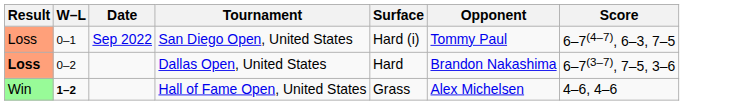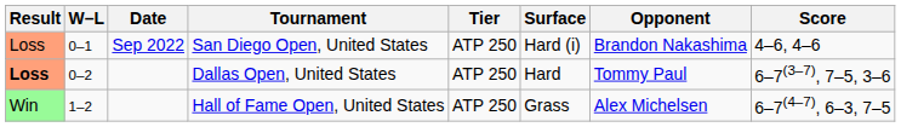+ column: Tier | ATP 250 | ATP 250 | ATP 250
San Diego Open, United States | Opponent: Tommy Paul -> Brandon Nakashima
San Diego Open, United States | Score: 6–7(4–7), 6–3, 7–5 -> 4–6, 4–6
Dallas Open, United States | Opponent: Brandon Nakashima -> Tommy Paul
Hall of Fame Open, United States | W–L: bold -> normal
Hall of Fame Open, United States | Score: 4–6, 4–6 -> 6–7(4–7), 6–3, 7–5
